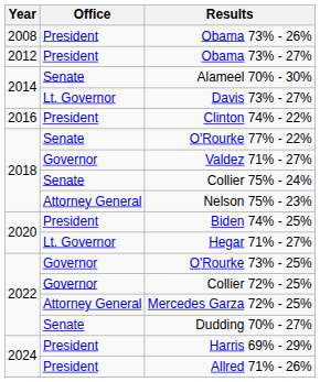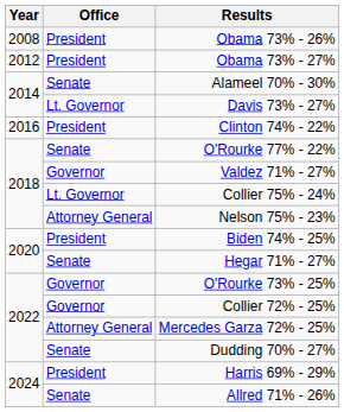Collier 75% - 24% | Office: Senate -> Lt. Governor
Hegar 71% - 27% | Office: Lt. Governor -> Senate
Allred 71% - 26% | Office: President -> Senate
